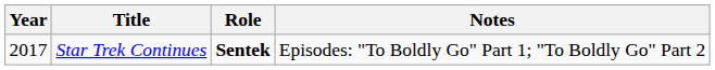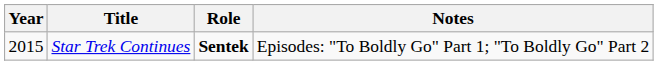Star Trek Continues | Year: 2017 -> 2015
